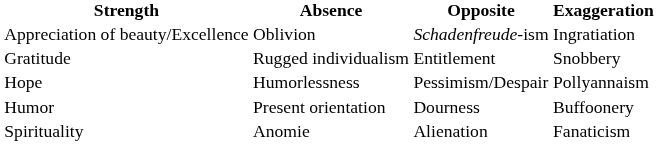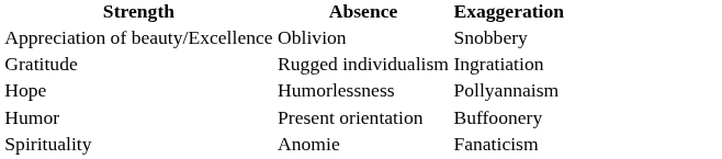- column: Opposite | Schadenfreude-ism | Entitlement | Pessimism/Despair | Dourness | Alienation
Appreciation of beauty/Excellence | Exaggeration: Ingratiation -> Snobbery
Gratitude | Exaggeration: Snobbery -> Ingratiation
